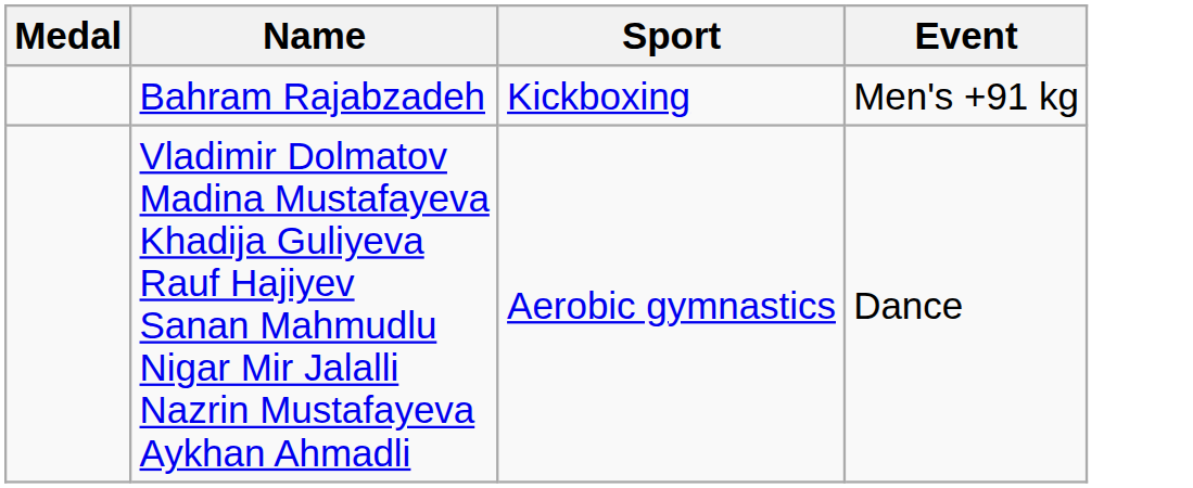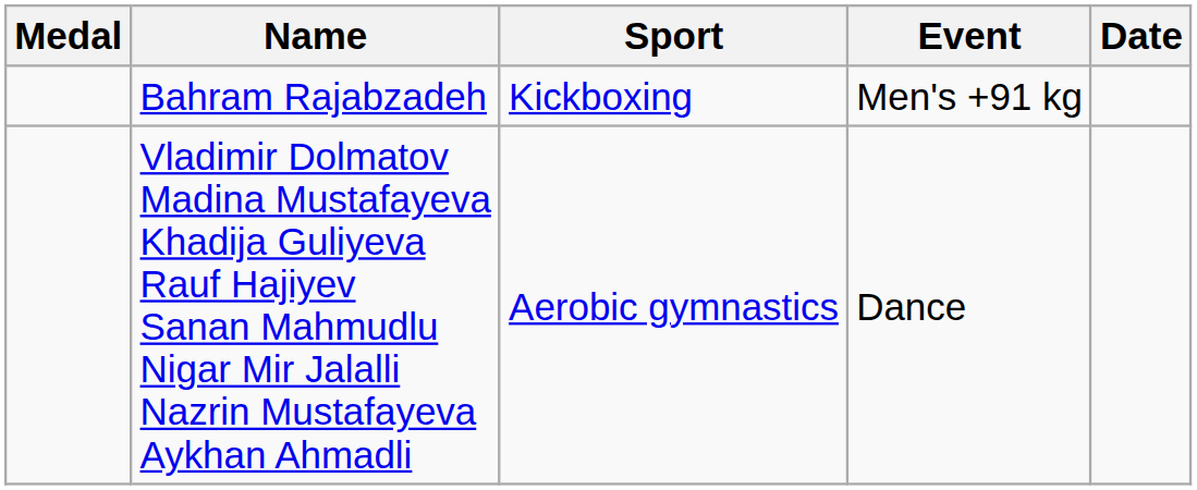+ column: Date
